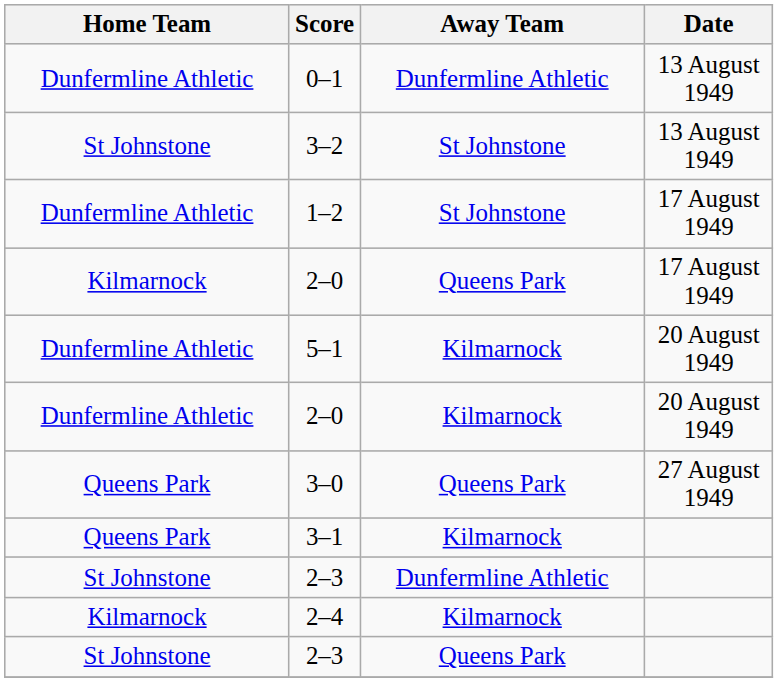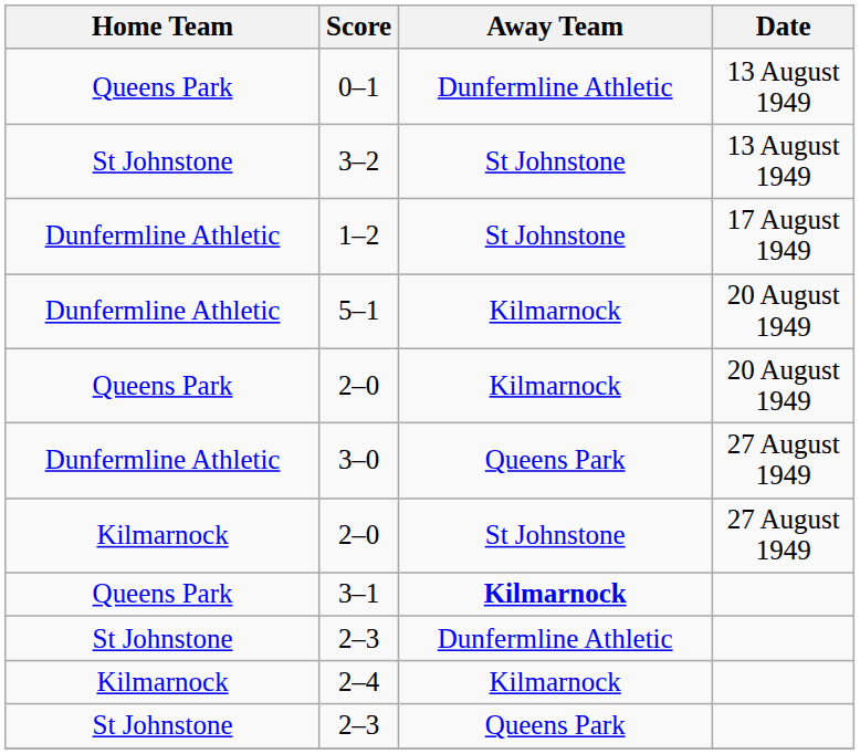0–1 | Home Team: Dunfermline Athletic -> Queens Park
- row: Kilmarnock | 2–0 | Queens Park | 17 August 1949
2–0 / 20 August 1949 | Home Team: Dunfermline Athletic -> Queens Park
3–0 | Home Team: Queens Park -> Dunfermline Athletic
+ row: Kilmarnock | 2–0 | St Johnstone | 27 August 1949
3–1 | Away Team: normal -> bold
